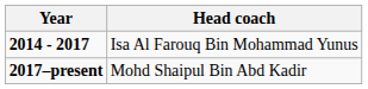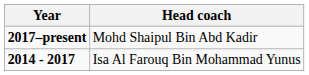rows swapped: 2014 - 2017 <-> 2017–present
